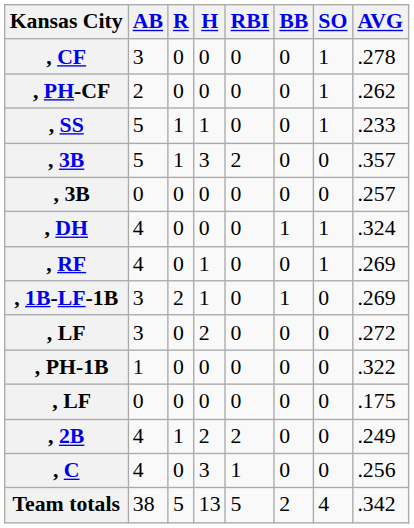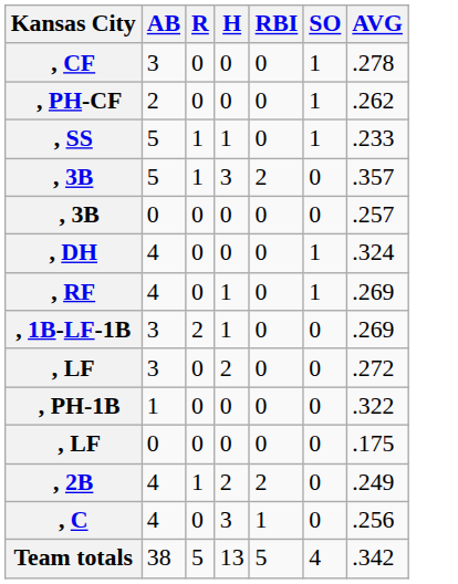- column: BB | 0 | 0 | 0 | 0 | 0 | 1 | 0 | 1 | 0 | 0 | 0 | 0 | 0 | 2
